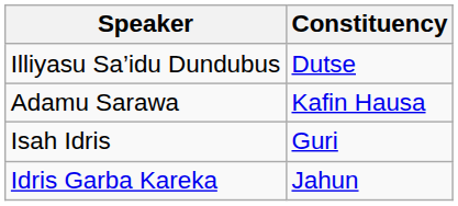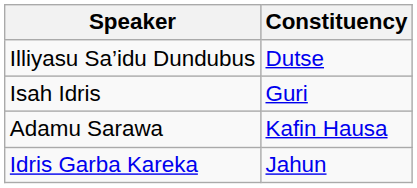rows swapped: Adamu Sarawa <-> Isah Idris
